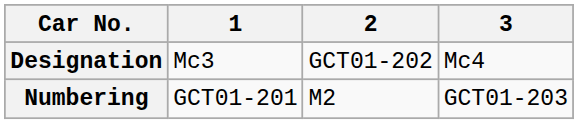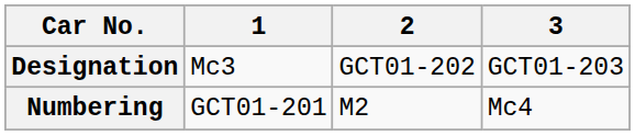Designation | 3: Mc4 -> GCT01-203
Numbering | 3: GCT01-203 -> Mc4
